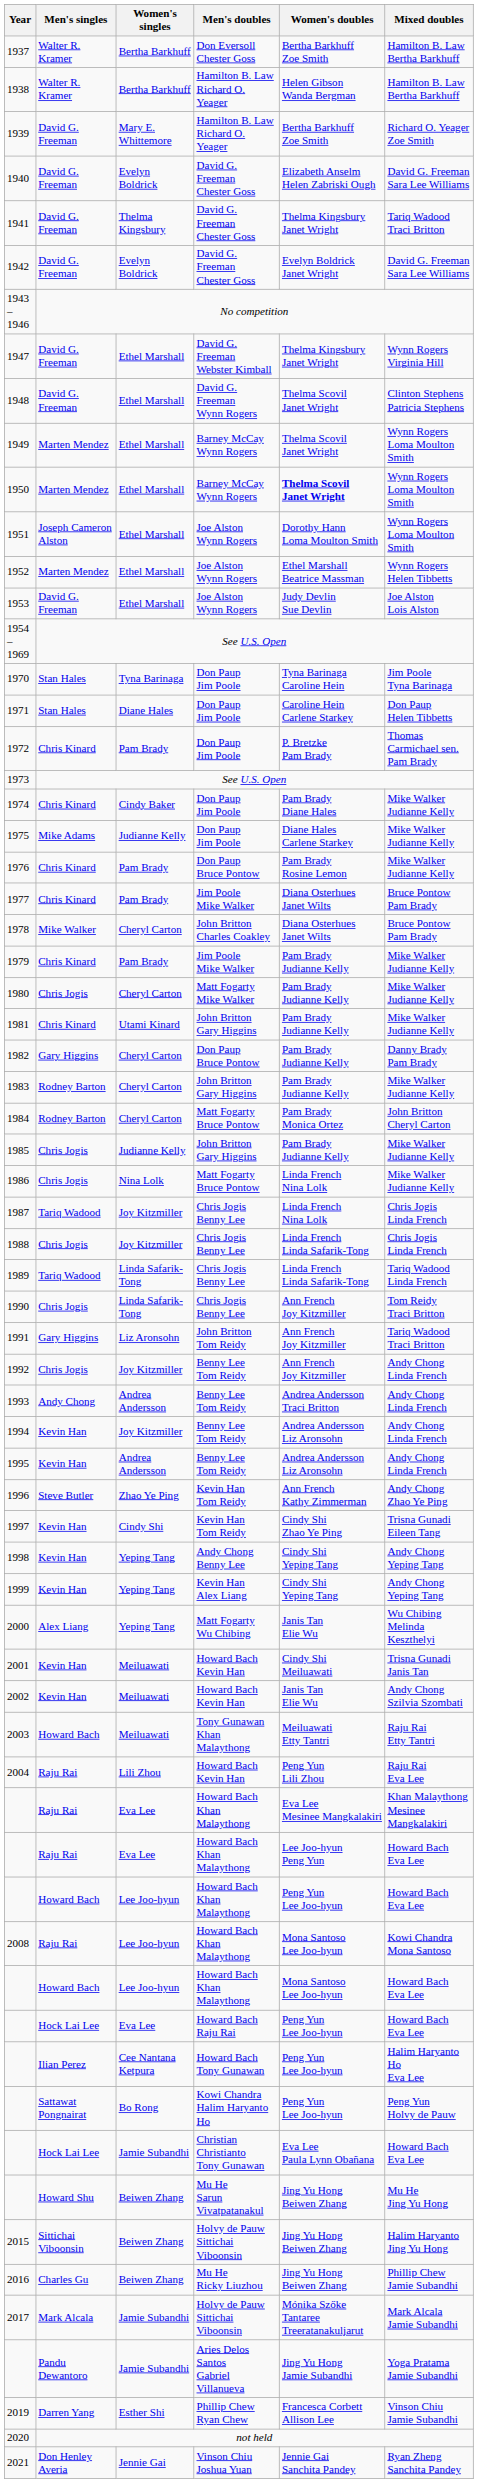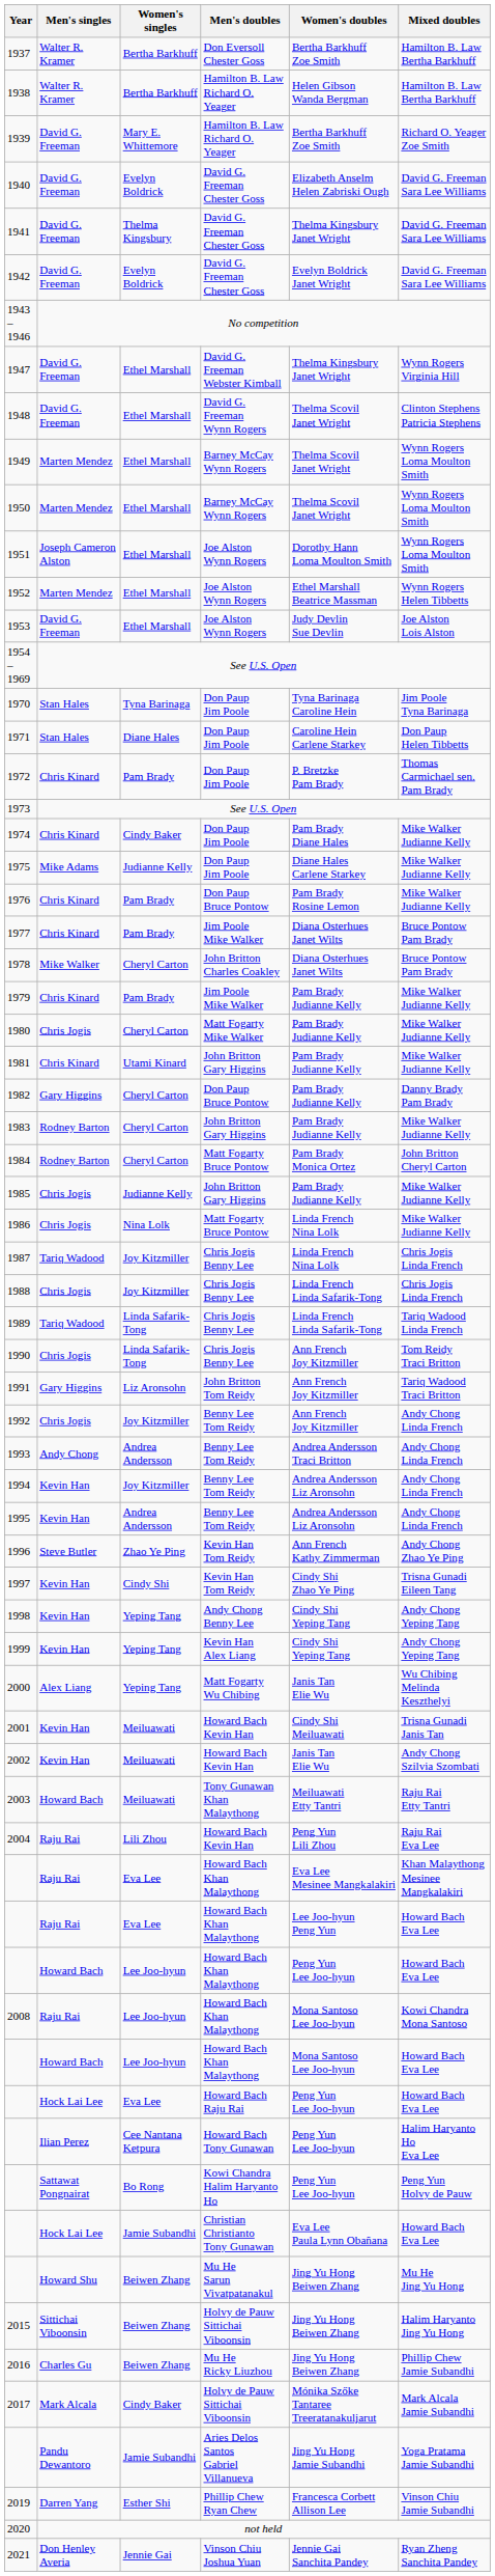1941 | Mixed doubles: Tariq Wadood Traci Britton -> David G. Freeman Sara Lee Williams
1950 | Women's doubles: bold -> normal
2017 | Women's singles: Jamie Subandhi -> Cindy Baker
